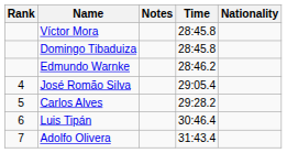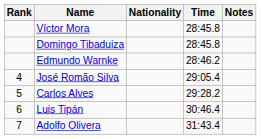columns swapped: Nationality <-> Notes
